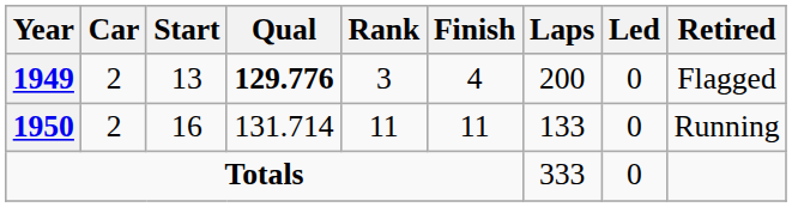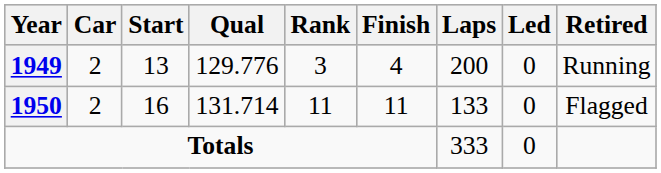1949 | Qual: bold -> normal
1949 | Retired: Flagged -> Running
1950 | Retired: Running -> Flagged
